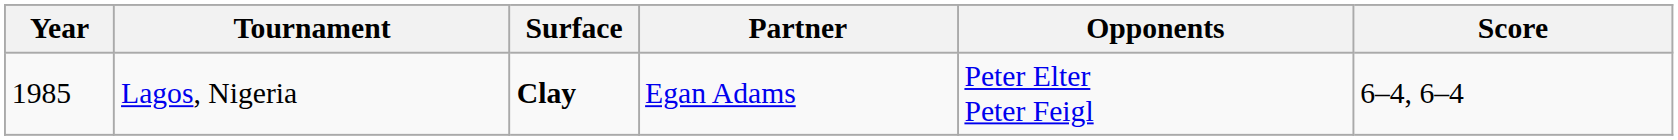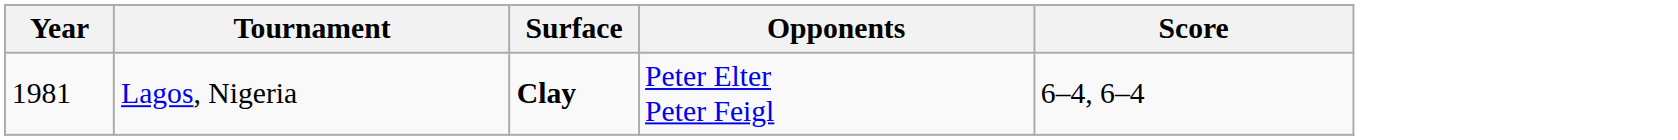- column: Partner | Egan Adams
Lagos, Nigeria | Year: 1985 -> 1981
